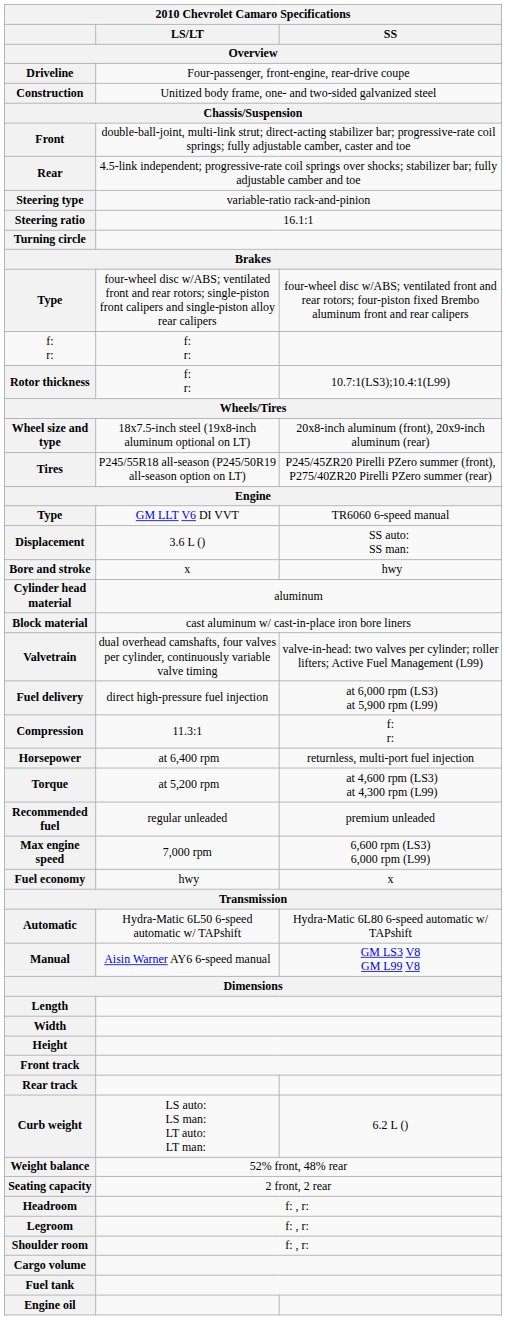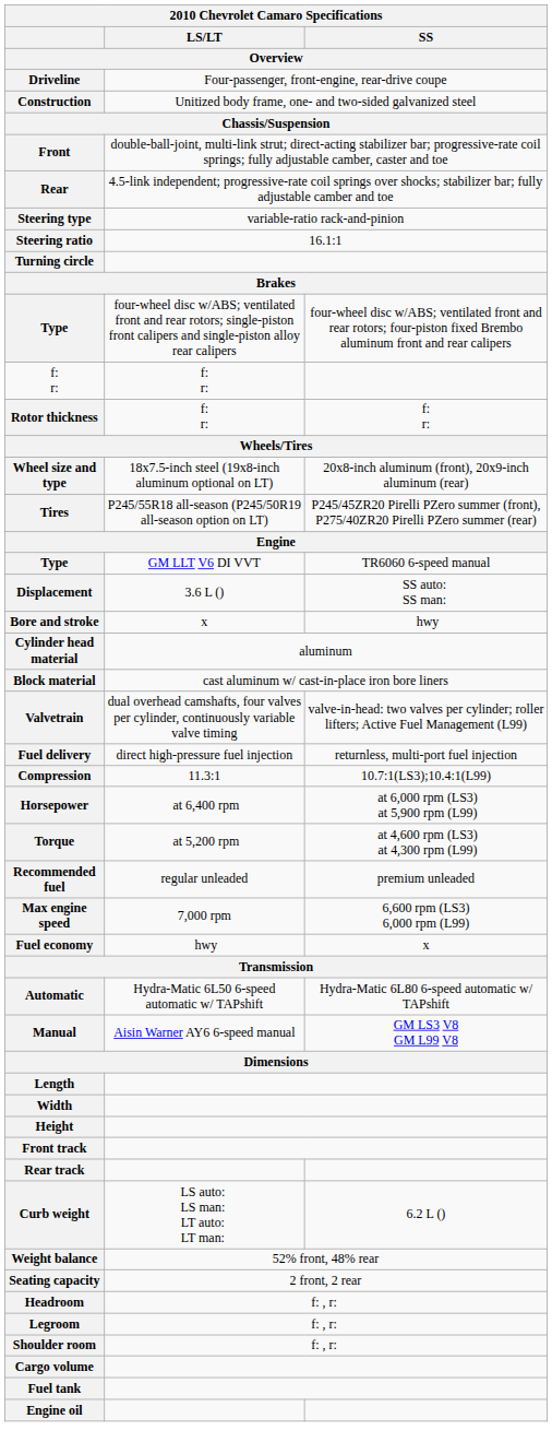Rotor thickness | SS: 10.7:1(LS3);10.4:1(L99) -> f: r:
Fuel delivery | SS: at 6,000 rpm (LS3) at 5,900 rpm (L99) -> returnless, multi-port fuel injection
Compression | SS: f: r: -> 10.7:1(LS3);10.4:1(L99)
Horsepower | SS: returnless, multi-port fuel injection -> at 6,000 rpm (LS3) at 5,900 rpm (L99)
